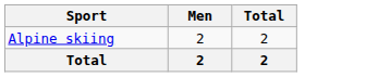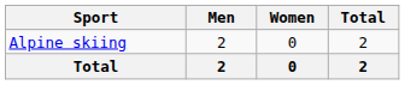+ column: Women | 0 | 0
